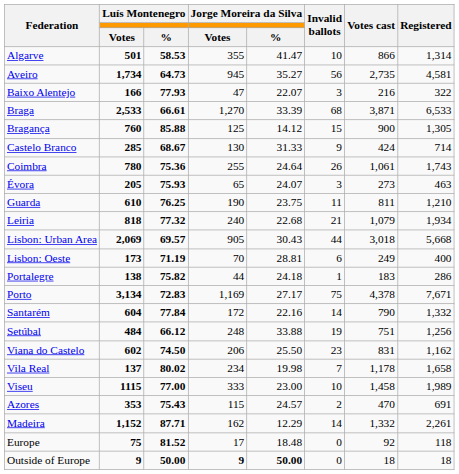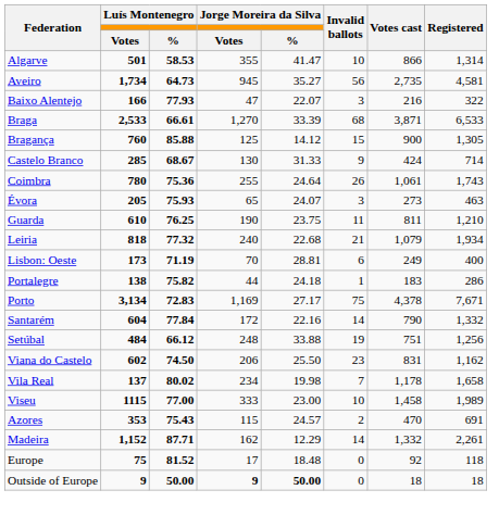- row: Lisbon: Urban Area | 2,069 | 69.57 | 905 | 30.43 | 44 | 3,018 | 5,668
